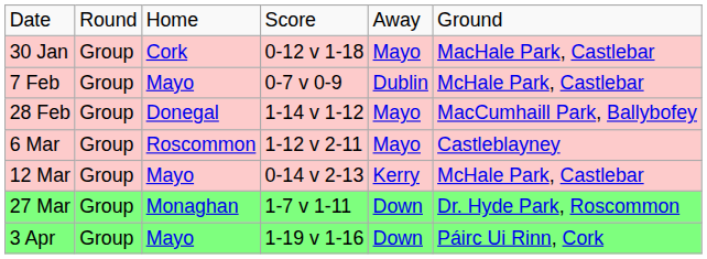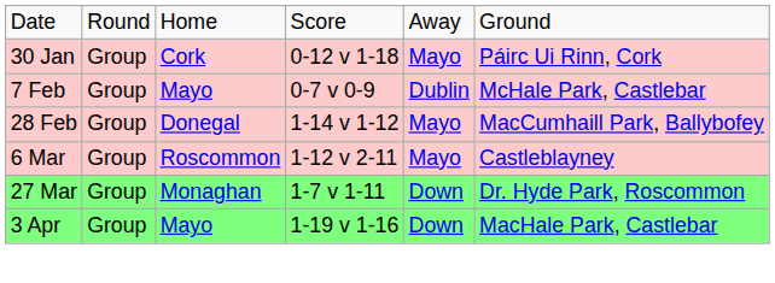30 Jan | column 6: MacHale Park, Castlebar -> Páirc Ui Rinn, Cork
- row: 12 Mar | Group | Mayo | 0-14 v 2-13 | Kerry | McHale Park, Castlebar
3 Apr | column 6: Páirc Ui Rinn, Cork -> MacHale Park, Castlebar
